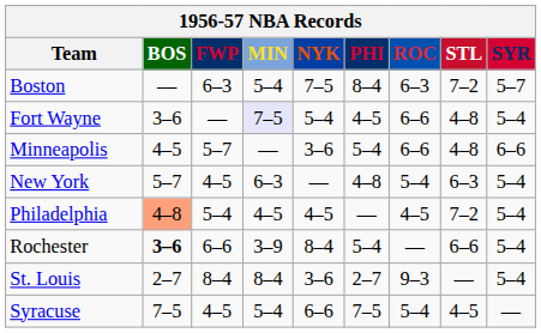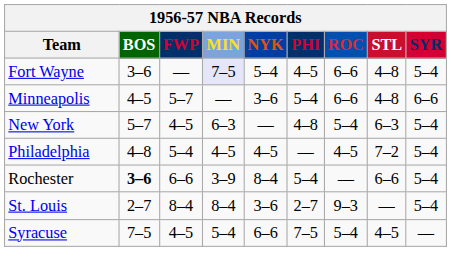- row: Boston | — | 6–3 | 5–4 | 7–5 | 8–4 | 6–3 | 7–2 | 5–7
Philadelphia | BOS: lightsalmon background -> no background
